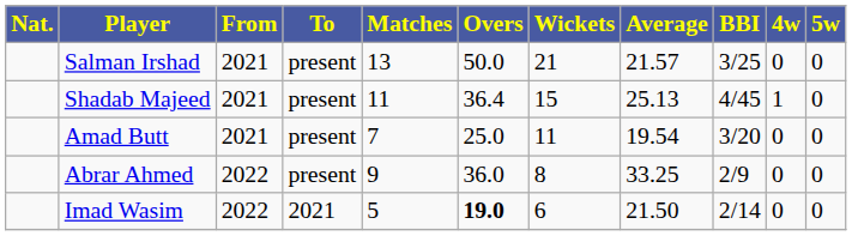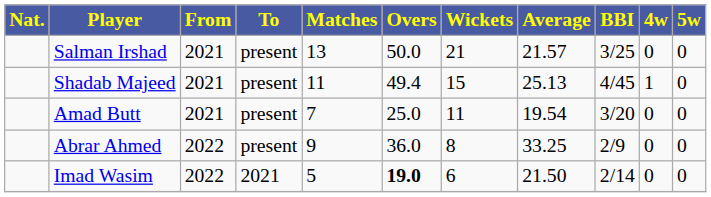Shadab Majeed | Overs: 36.4 -> 49.4
